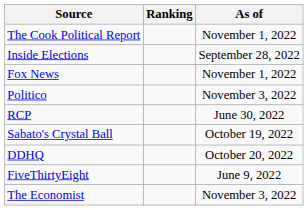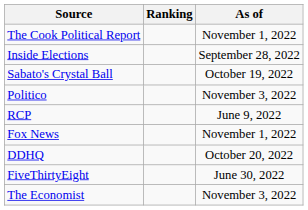rows swapped: Sabato's Crystal Ball <-> Fox News
RCP | As of: June 30, 2022 -> June 9, 2022
FiveThirtyEight | As of: June 9, 2022 -> June 30, 2022
